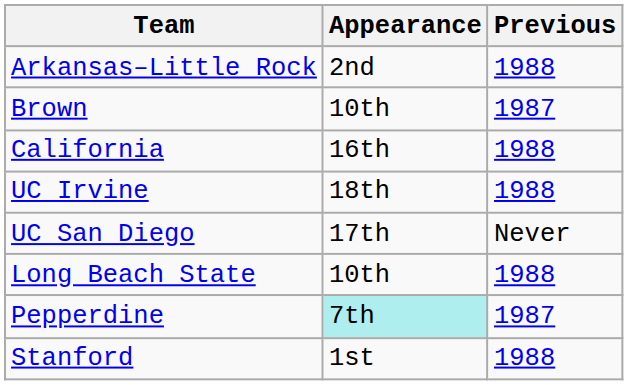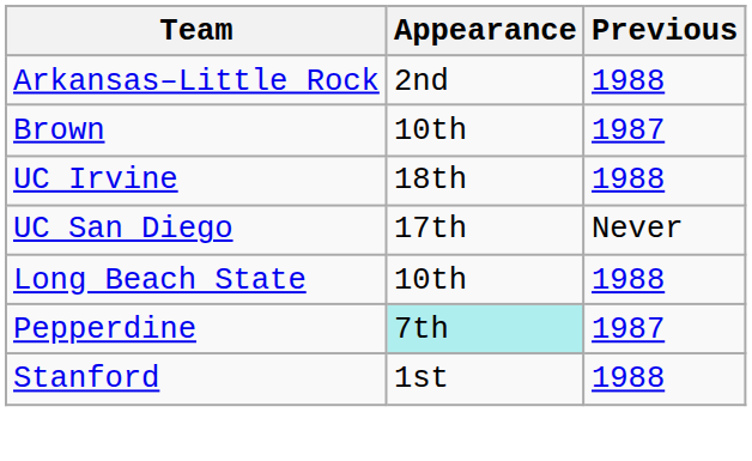- row: California | 16th | 1988
